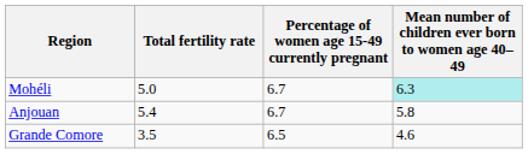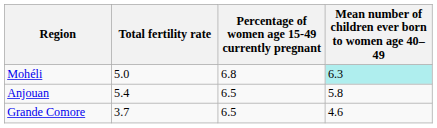Mohéli | Percentage of women age 15-49 currently pregnant: 6.7 -> 6.8
Anjouan | Percentage of women age 15-49 currently pregnant: 6.7 -> 6.5
Grande Comore | Total fertility rate: 3.5 -> 3.7
